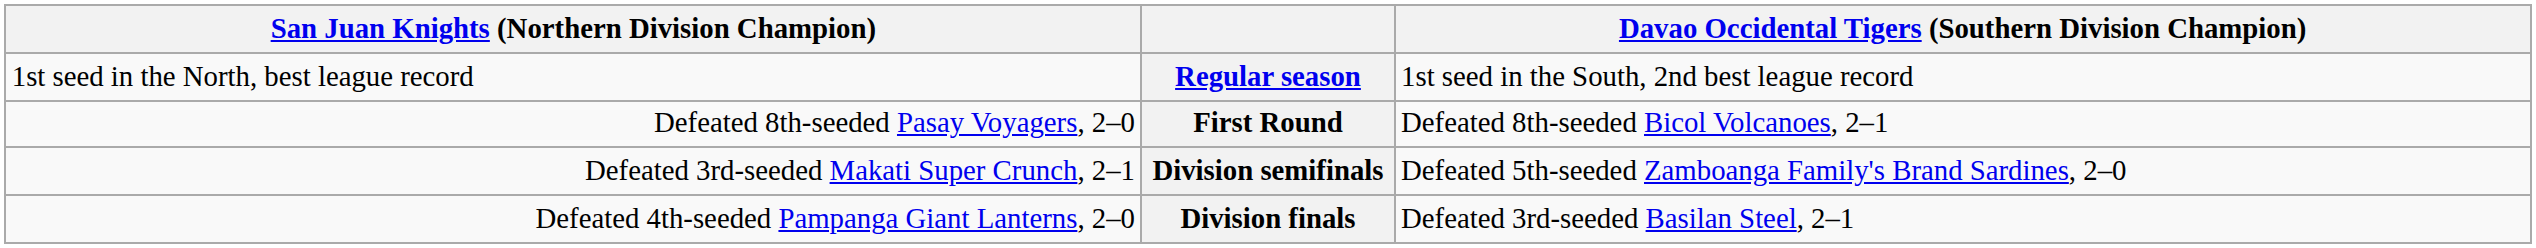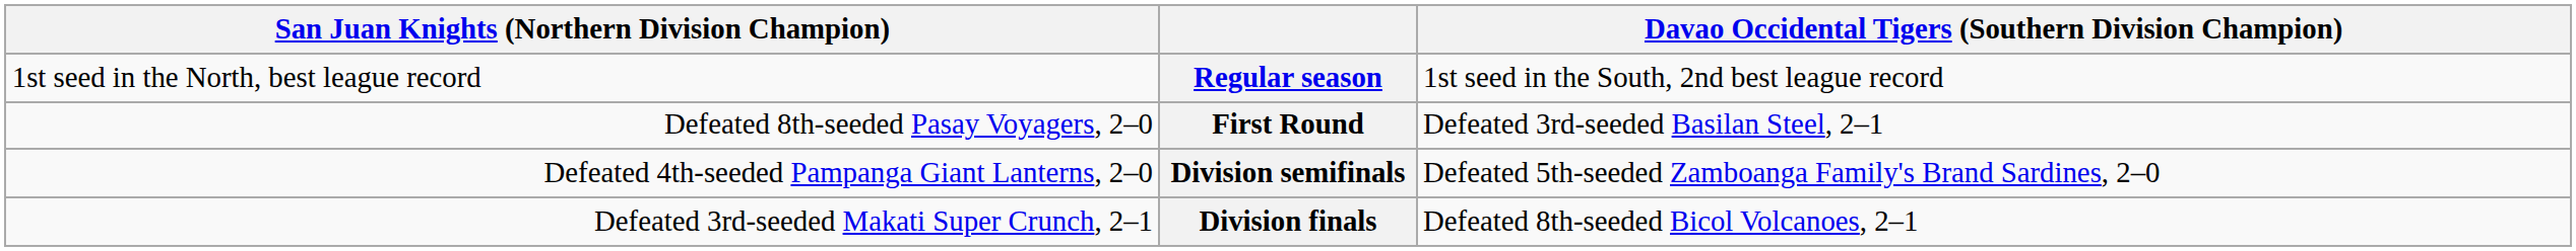First Round | Davao Occidental Tigers (Southern Division Champion): Defeated 8th-seeded Bicol Volcanoes, 2–1 -> Defeated 3rd-seeded Basilan Steel, 2–1
Division semifinals | column 1: Defeated 3rd-seeded Makati Super Crunch, 2–1 -> Defeated 4th-seeded Pampanga Giant Lanterns, 2–0
Division finals | column 1: Defeated 4th-seeded Pampanga Giant Lanterns, 2–0 -> Defeated 3rd-seeded Makati Super Crunch, 2–1
Division finals | Davao Occidental Tigers (Southern Division Champion): Defeated 3rd-seeded Basilan Steel, 2–1 -> Defeated 8th-seeded Bicol Volcanoes, 2–1
